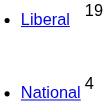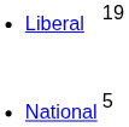National | column 2: 4 -> 5
